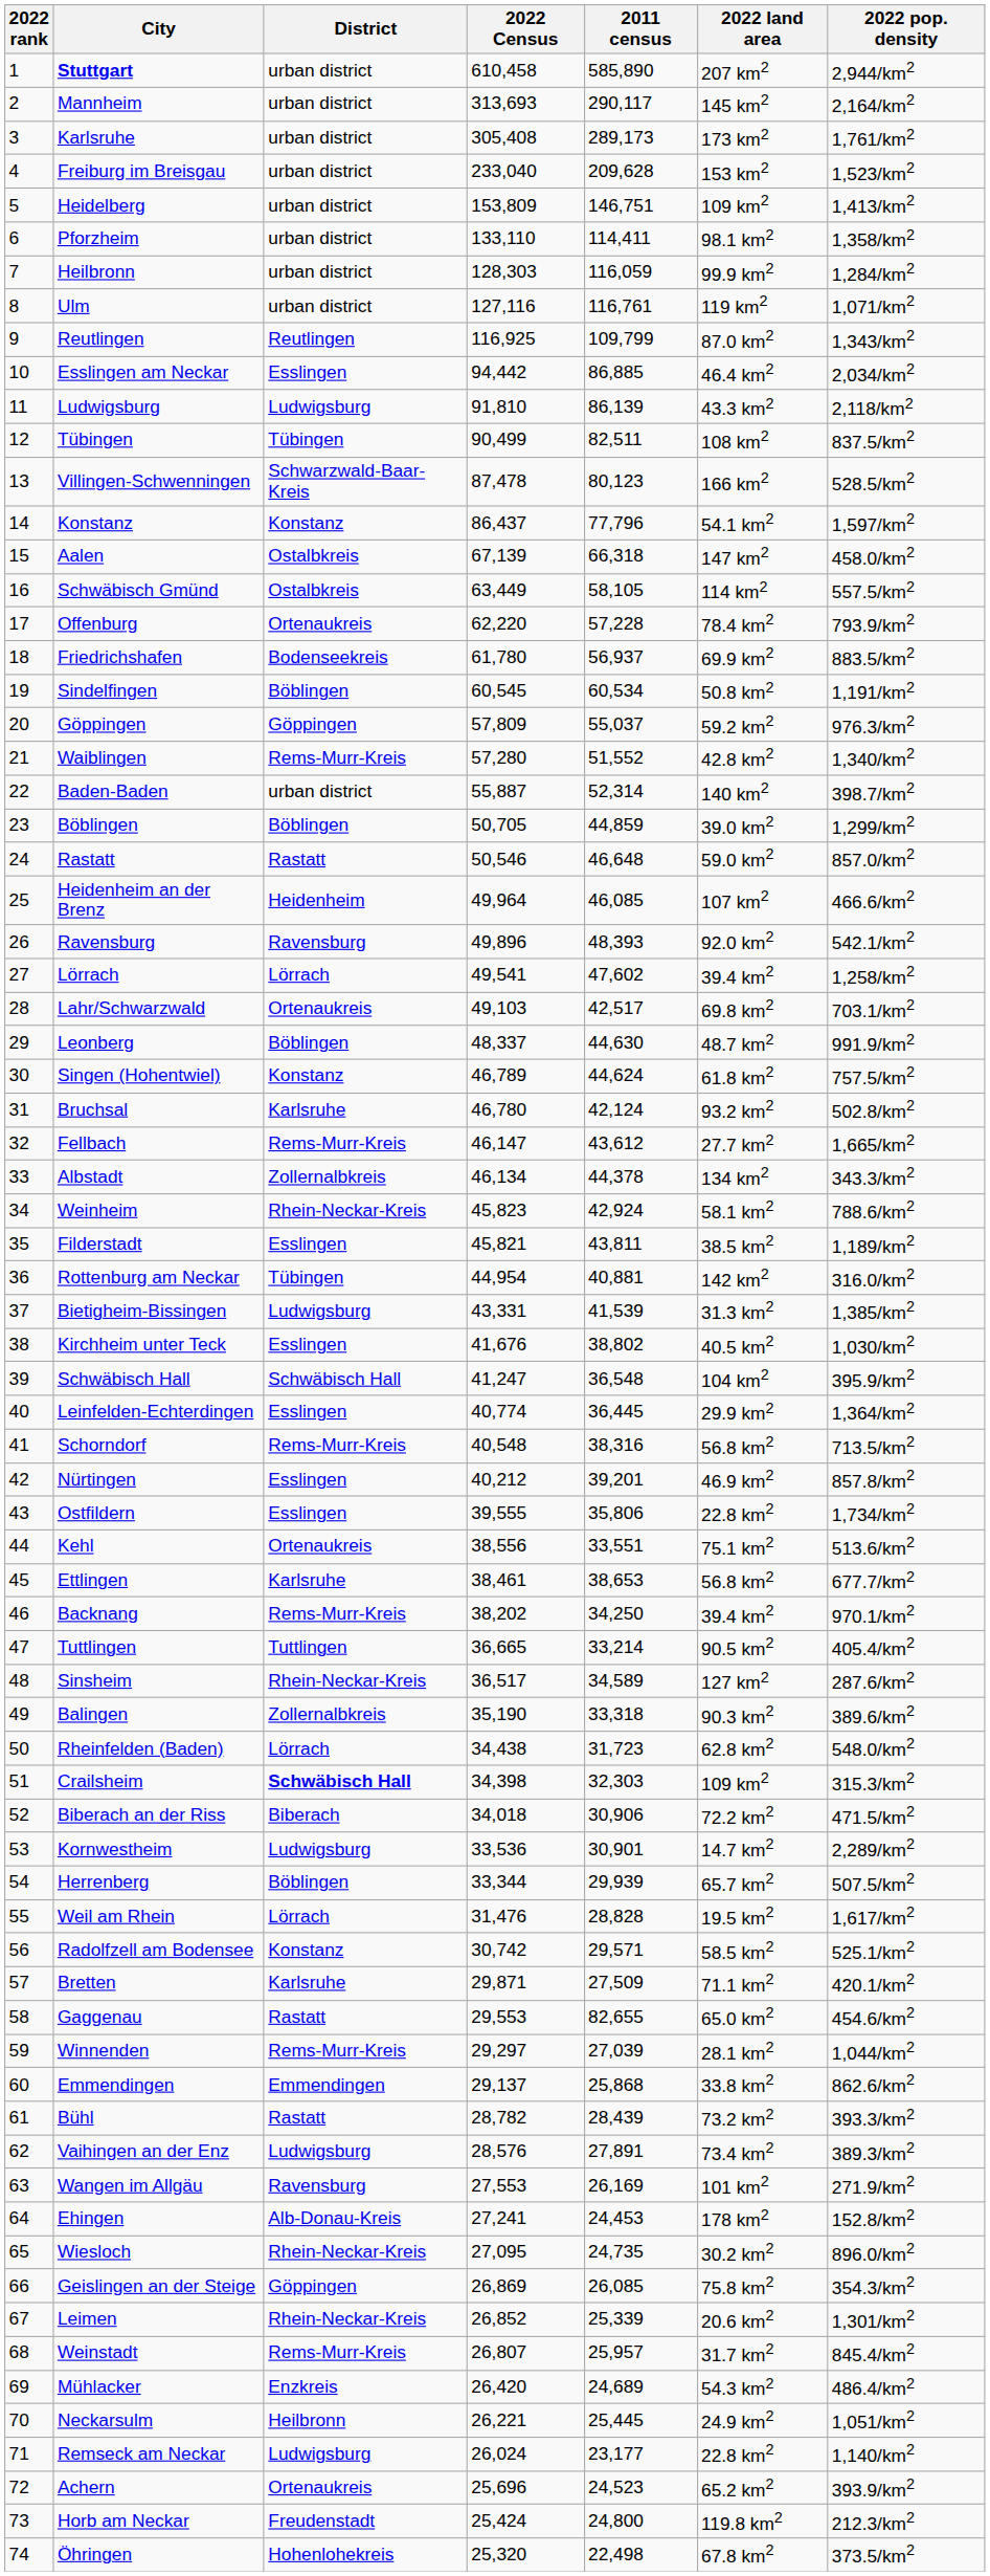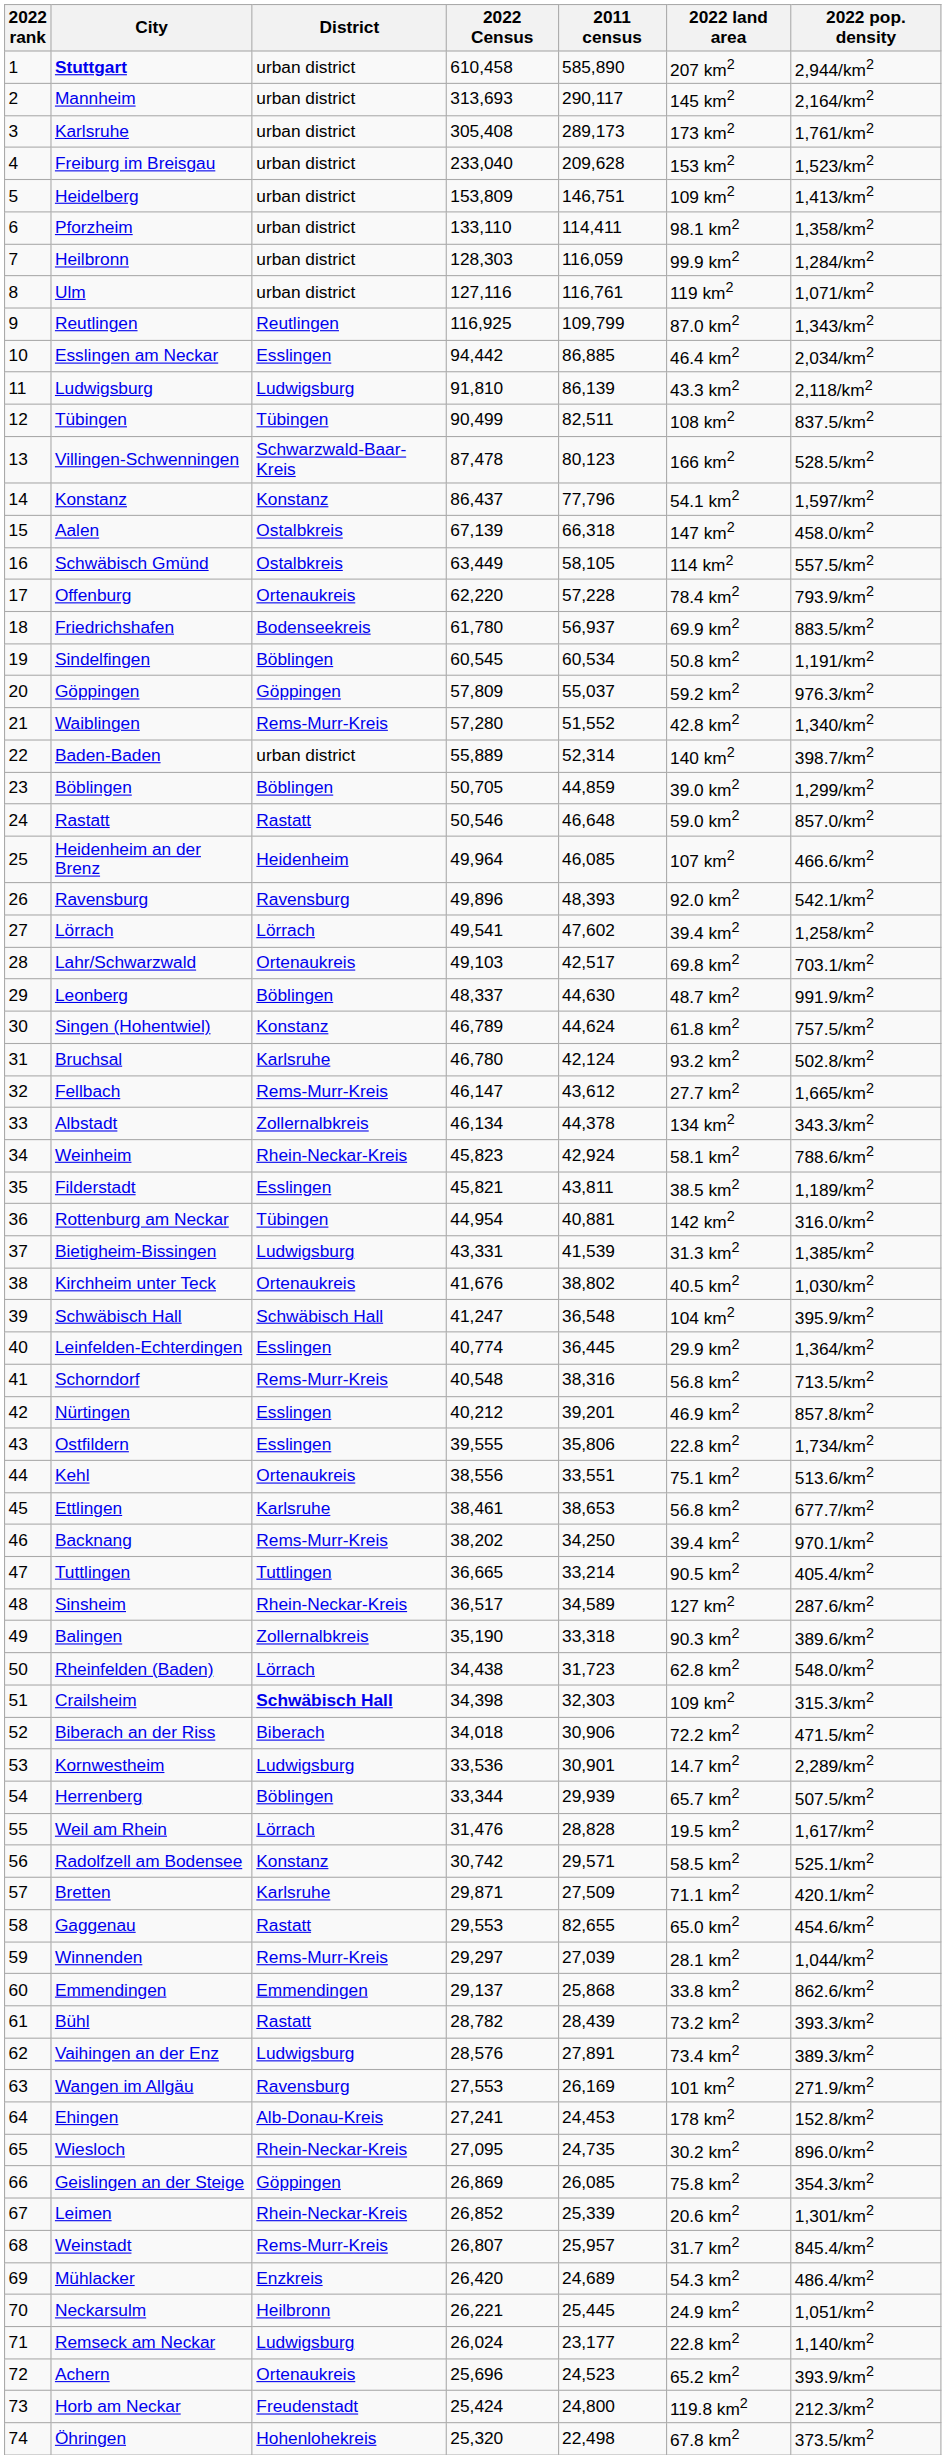Baden-Baden | 2022 Census: 55,887 -> 55,889
Kirchheim unter Teck | District: Esslingen -> Ortenaukreis
